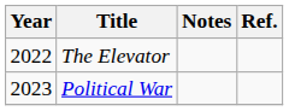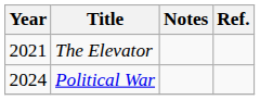The Elevator | Year: 2022 -> 2021
Political War | Year: 2023 -> 2024
